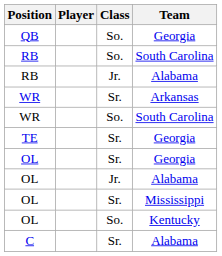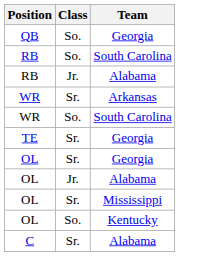- column: Player
